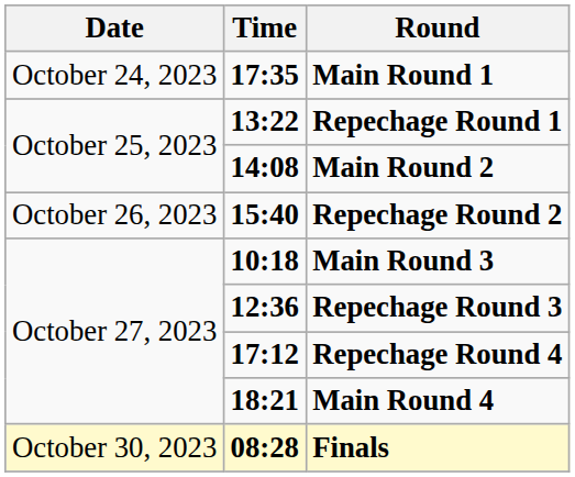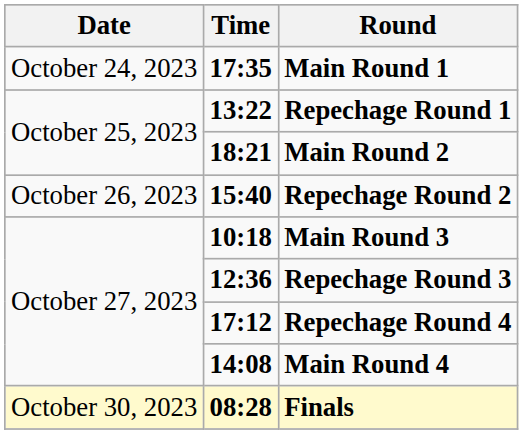Main Round 2 | Time: 14:08 -> 18:21
Main Round 4 | Time: 18:21 -> 14:08
